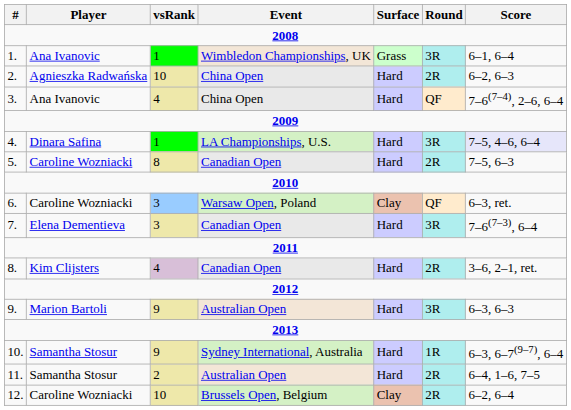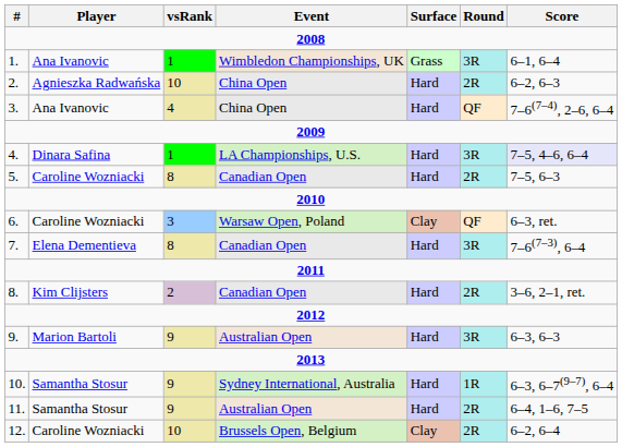7. | vsRank: 3 -> 8
8. | vsRank: 4 -> 2
11. | vsRank: 2 -> 9
